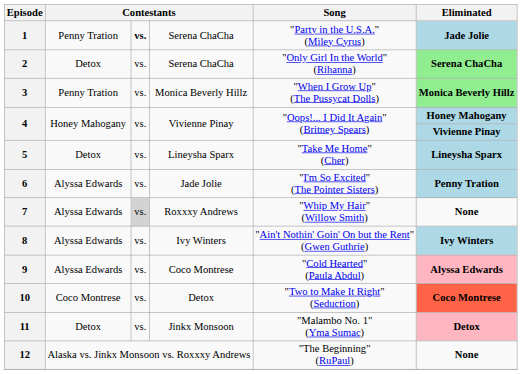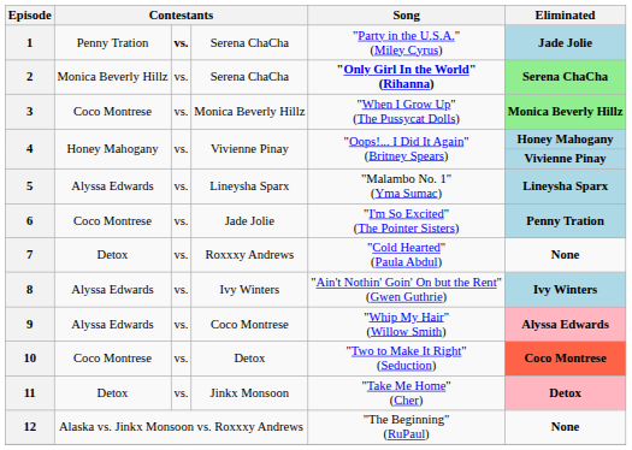2 | column 2: Detox -> Monica Beverly Hillz
2 | Song: normal -> bold
3 | column 2: Penny Tration -> Coco Montrese
5 | column 2: Detox -> Alyssa Edwards
5 | Song: "Take Me Home" (Cher) -> "Malambo No. 1" (Yma Sumac)
6 | column 2: Alyssa Edwards -> Coco Montrese
7 | column 2: Alyssa Edwards -> Detox
7 | column 3: lightgrey background -> no background
7 | Song: "Whip My Hair" (Willow Smith) -> "Cold Hearted" (Paula Abdul)
9 | Song: "Cold Hearted" (Paula Abdul) -> "Whip My Hair" (Willow Smith)
11 | Song: "Malambo No. 1" (Yma Sumac) -> "Take Me Home" (Cher)
